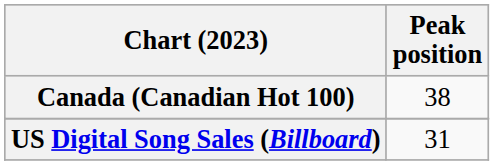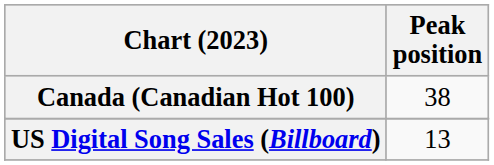US Digital Song Sales (Billboard) | Peak position: 31 -> 13
